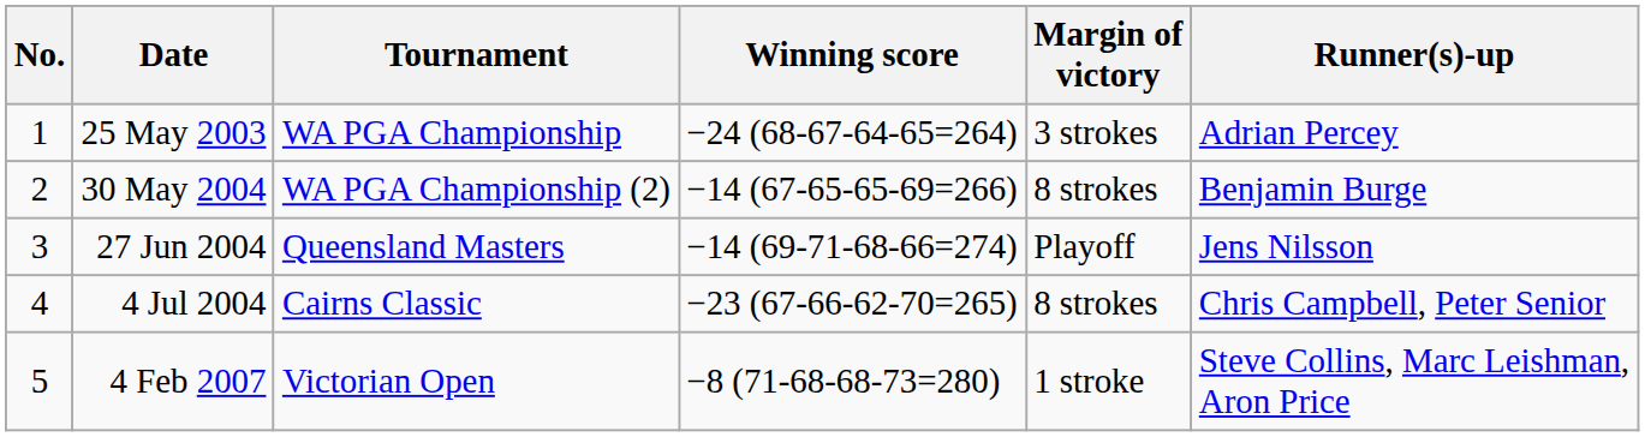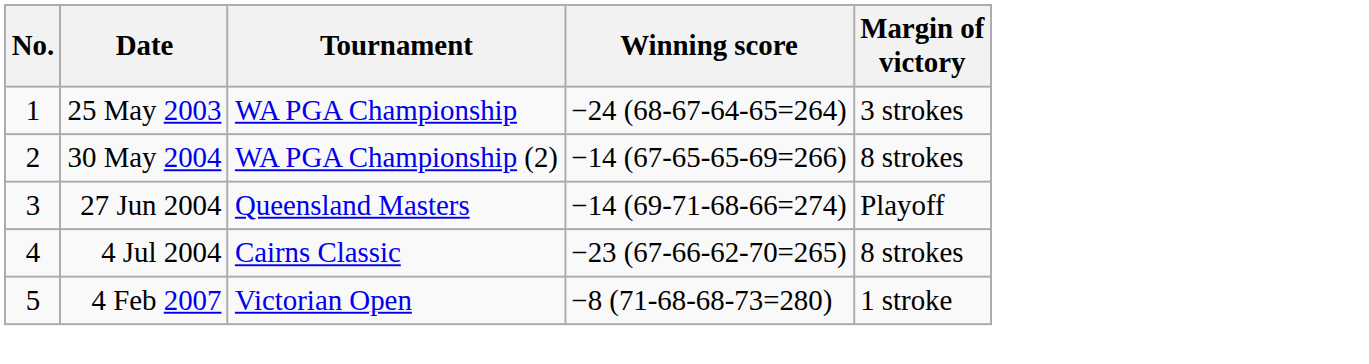- column: Runner(s)-up | Adrian Percey | Benjamin Burge | Jens Nilsson | Chris Campbell, Peter Senior | Steve Collins, Marc Leishman, Aron Price
